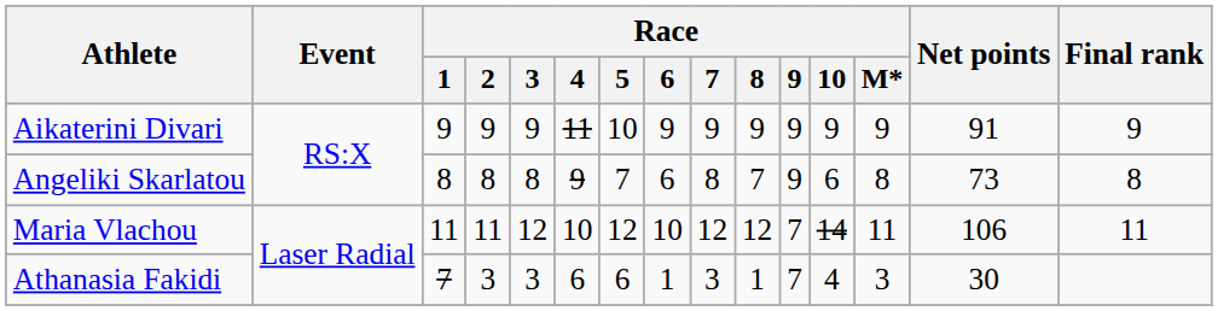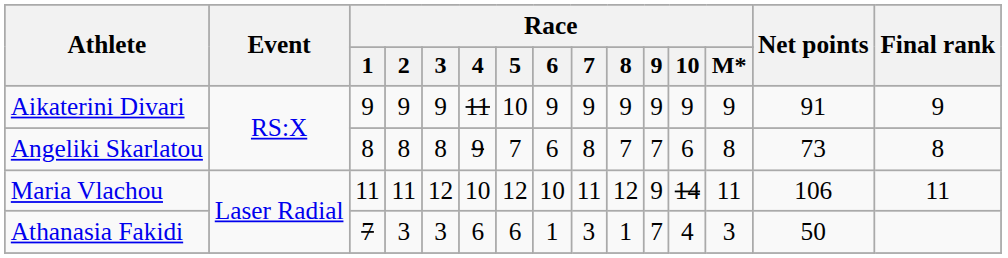Angeliki Skarlatou | Race / 9: 9 -> 7
Maria Vlachou | Race / 7: 12 -> 11
Maria Vlachou | Race / 9: 7 -> 9
Athanasia Fakidi | Net points: 30 -> 50
